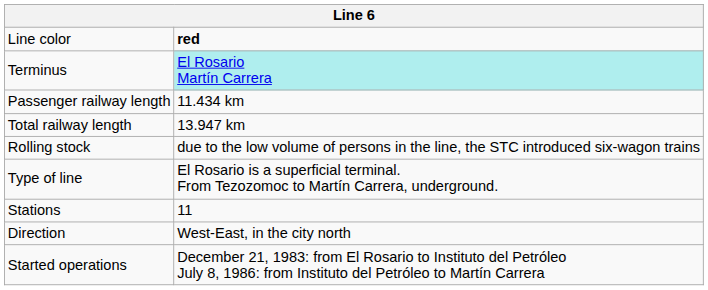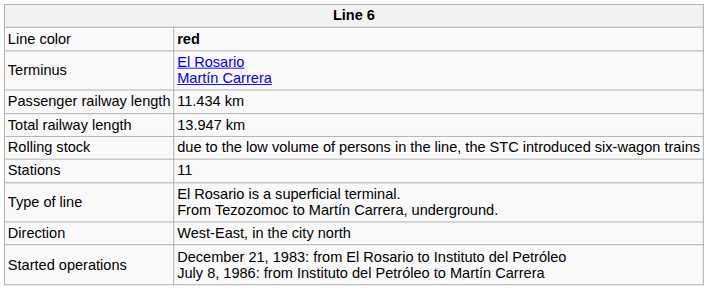Terminus | column 2: paleturquoise background -> no background
rows swapped: Stations <-> Type of line
